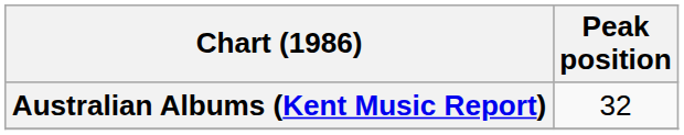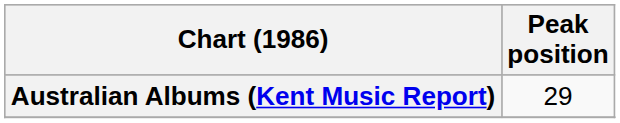Australian Albums (Kent Music Report) | Peak position: 32 -> 29
